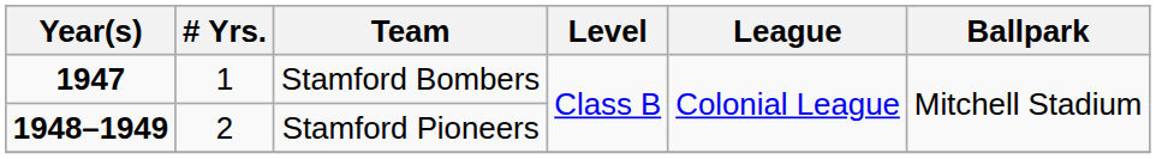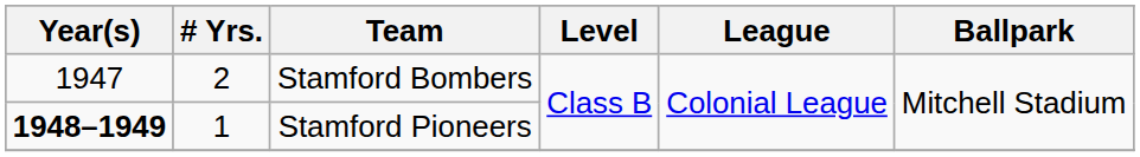Stamford Bombers | Year(s): bold -> normal
Stamford Bombers | # Yrs.: 1 -> 2
Stamford Pioneers | # Yrs.: 2 -> 1
